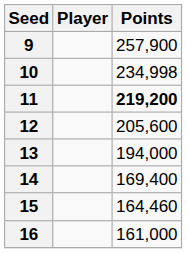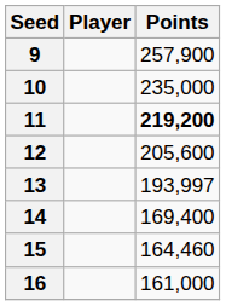10 | Points: 234,998 -> 235,000
13 | Points: 194,000 -> 193,997
